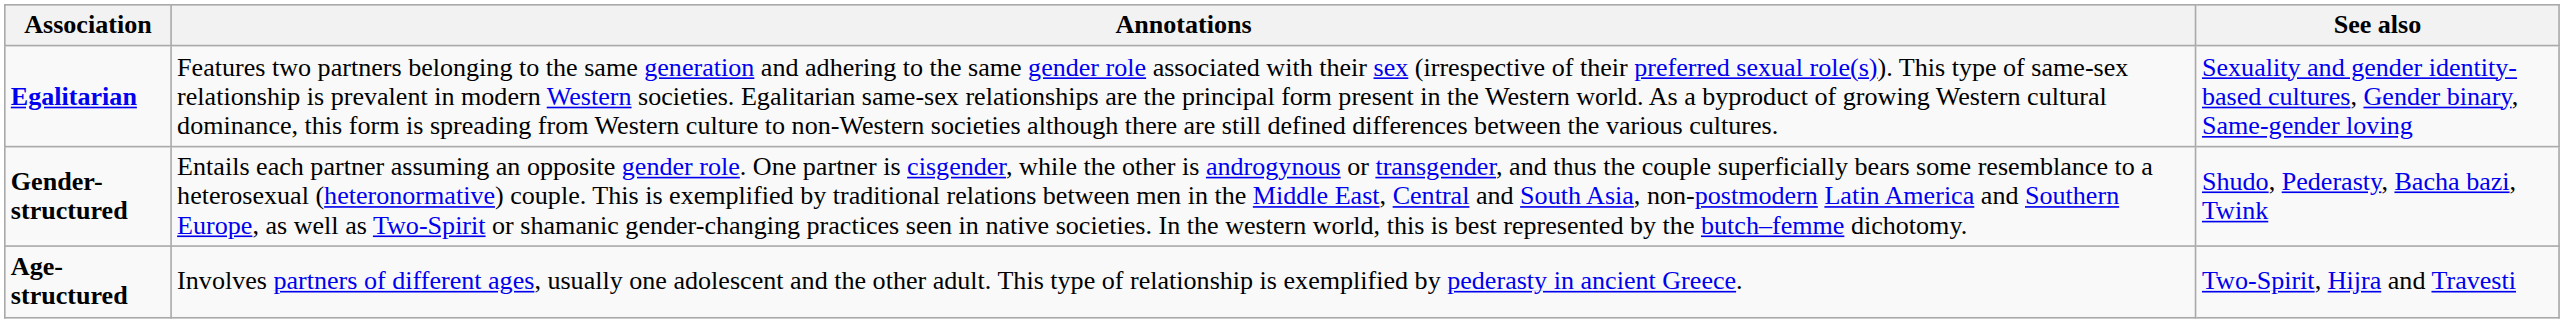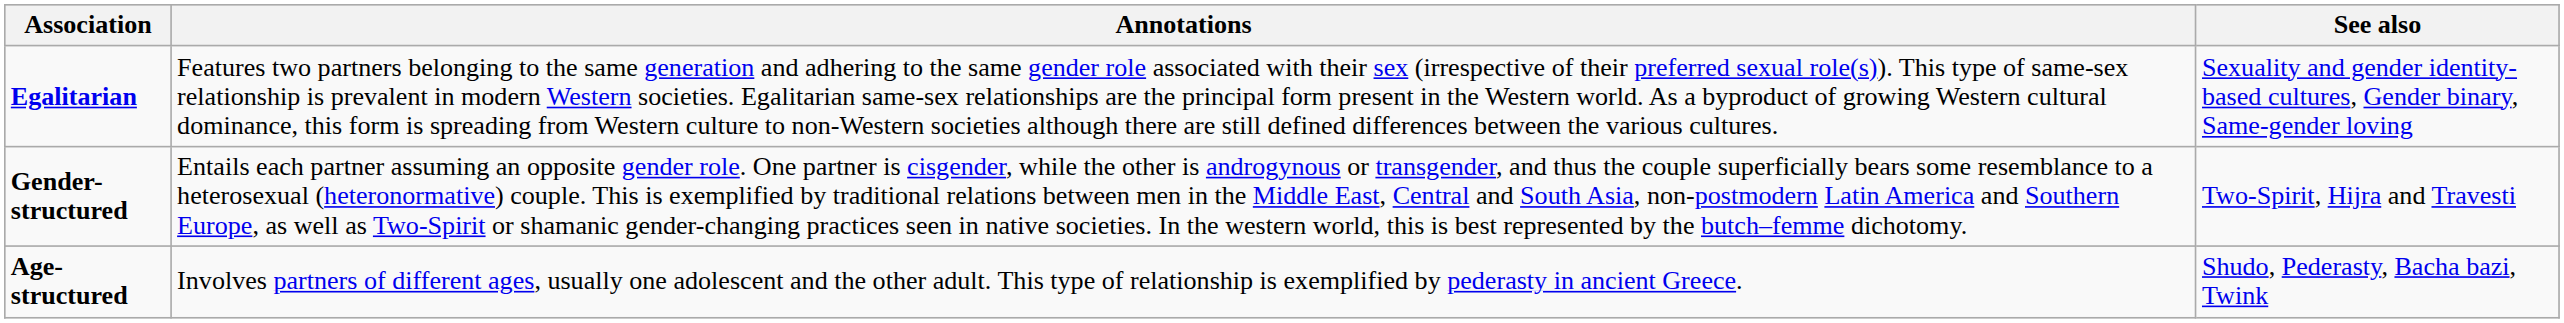Gender-structured | See also: Shudo, Pederasty, Bacha bazi, Twink -> Two-Spirit, Hijra and Travesti
Age-structured | See also: Two-Spirit, Hijra and Travesti -> Shudo, Pederasty, Bacha bazi, Twink
